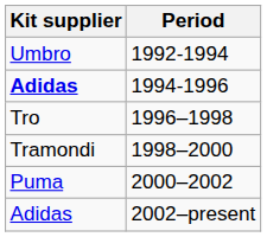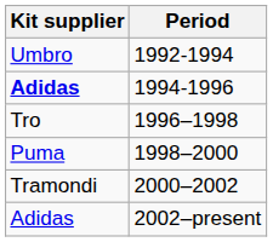1998–2000 | Kit supplier: Tramondi -> Puma
2000–2002 | Kit supplier: Puma -> Tramondi
